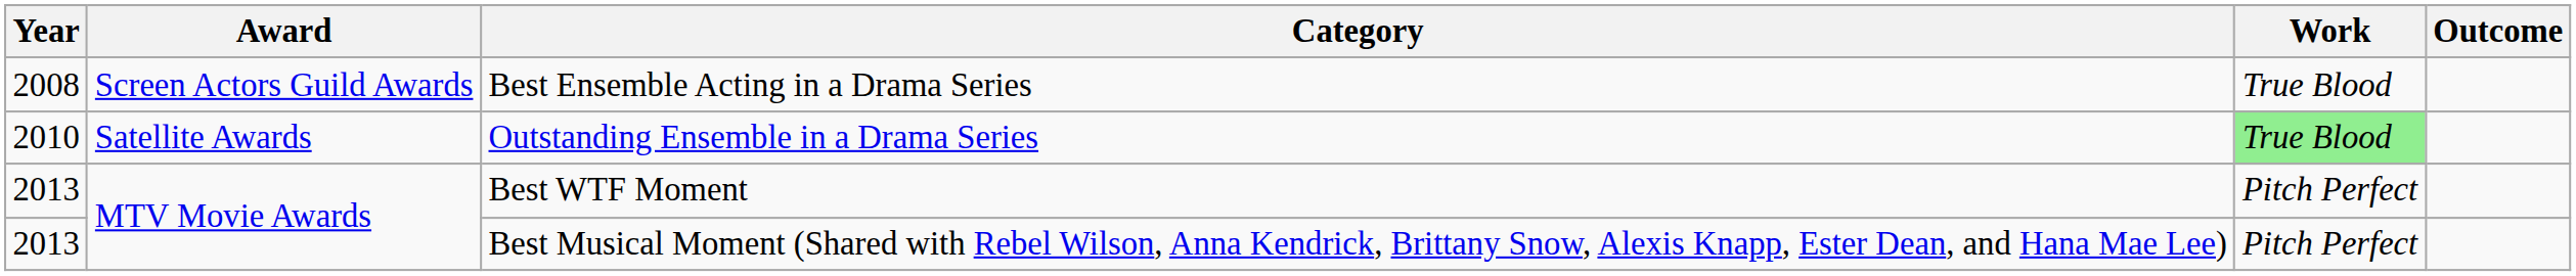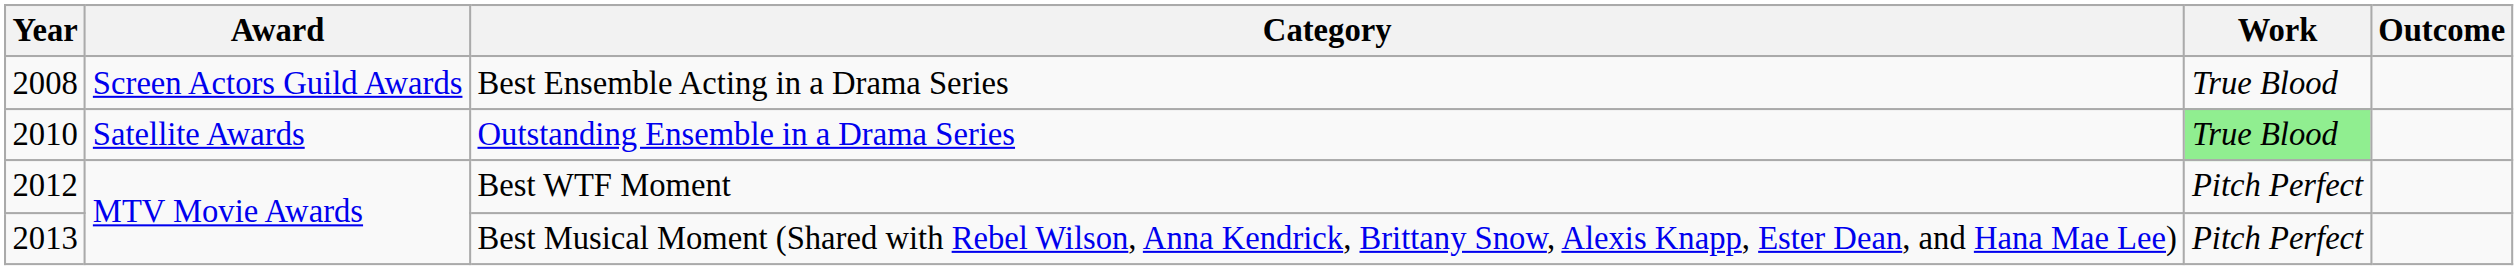Best WTF Moment | Year: 2013 -> 2012
